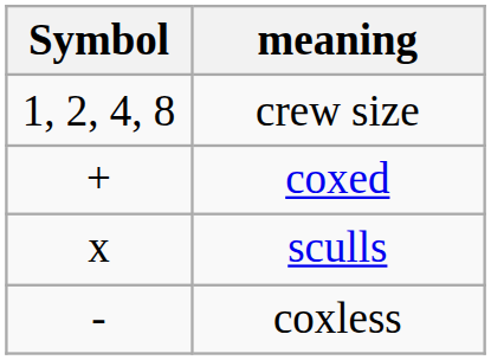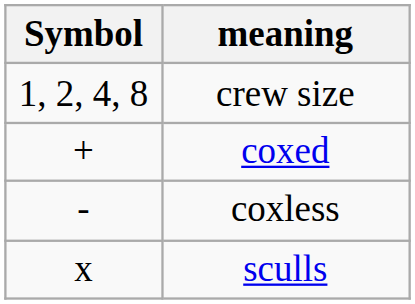rows swapped: coxless <-> sculls
